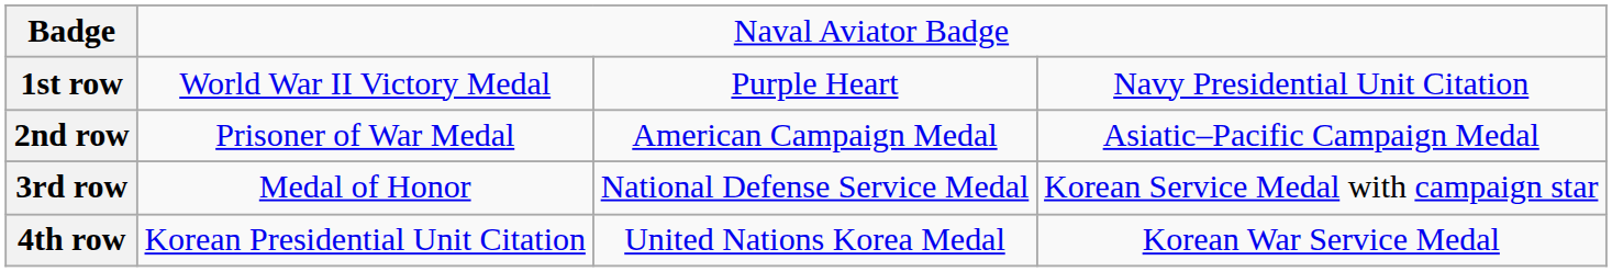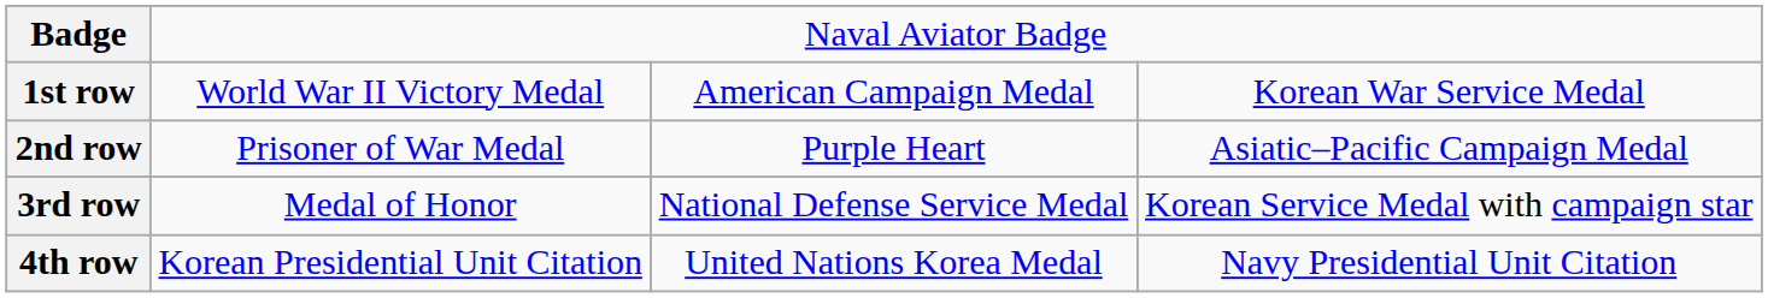1st row | column 3: Purple Heart -> American Campaign Medal
1st row | column 4: Navy Presidential Unit Citation -> Korean War Service Medal
2nd row | column 3: American Campaign Medal -> Purple Heart
4th row | column 4: Korean War Service Medal -> Navy Presidential Unit Citation
